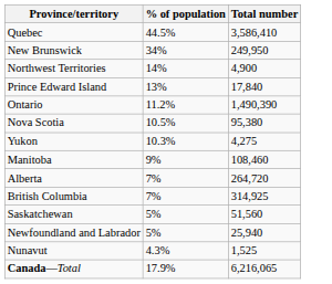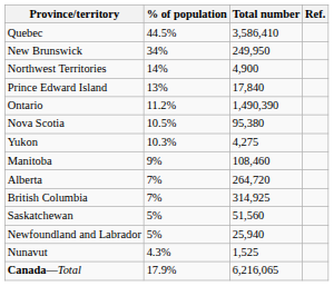+ column: Ref.
